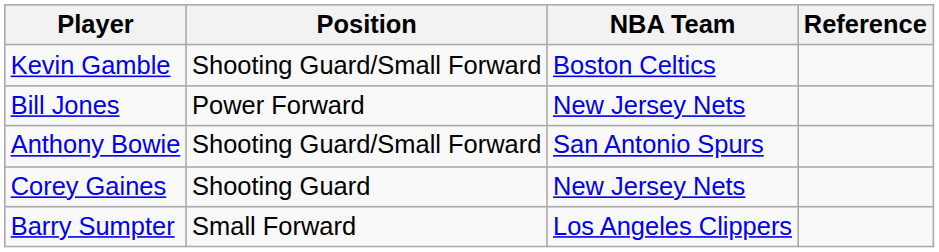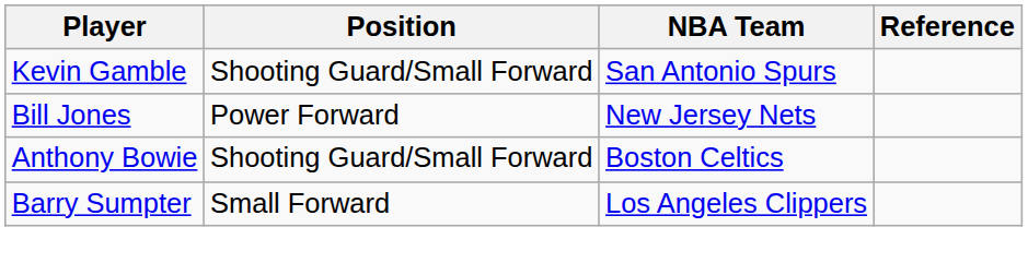Kevin Gamble | NBA Team: Boston Celtics -> San Antonio Spurs
Anthony Bowie | NBA Team: San Antonio Spurs -> Boston Celtics
- row: Corey Gaines | Shooting Guard | New Jersey Nets
